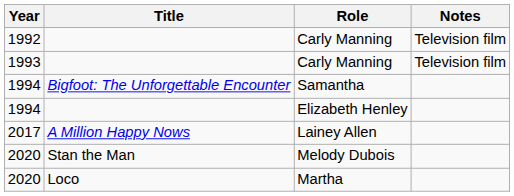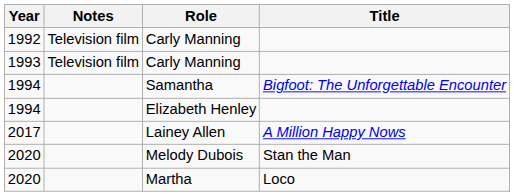columns swapped: Title <-> Notes
